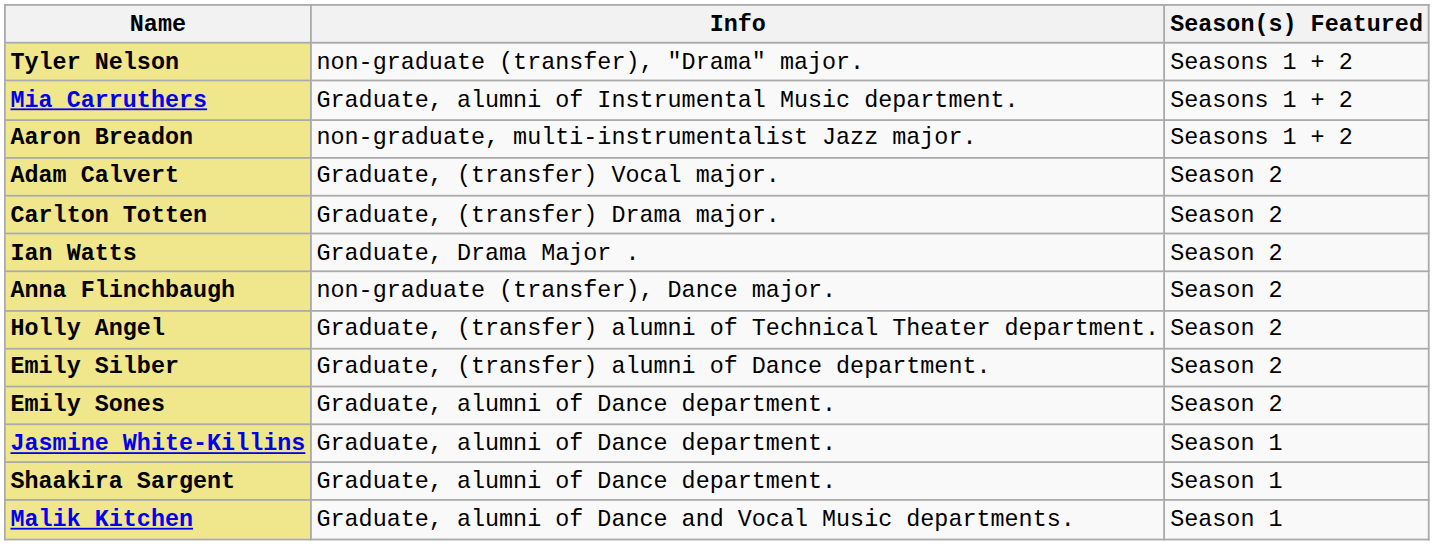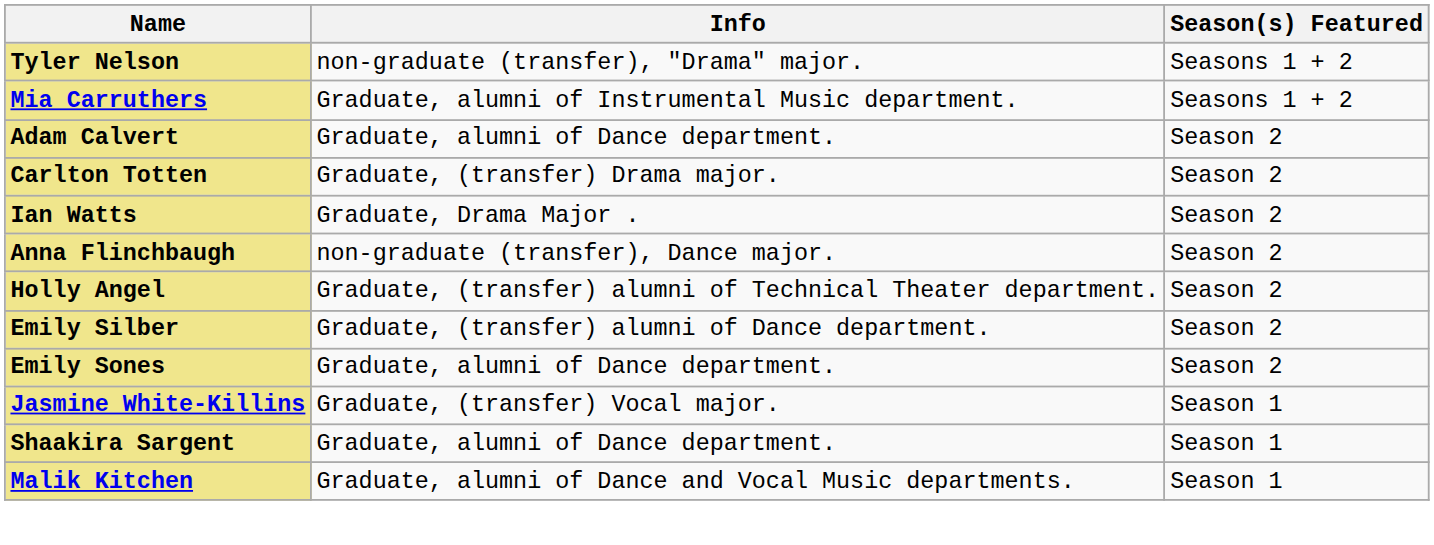- row: Aaron Breadon | non-graduate, multi-instrumentalist Jazz major. | Seasons 1 + 2
Adam Calvert | Info: Graduate, (transfer) Vocal major. -> Graduate, alumni of Dance department.
Jasmine White-Killins | Info: Graduate, alumni of Dance department. -> Graduate, (transfer) Vocal major.
